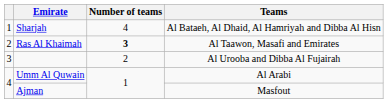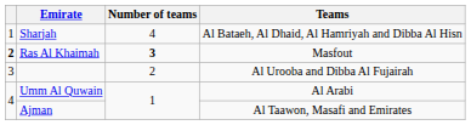Ras Al Khaimah | column 1: normal -> bold
Ras Al Khaimah | Teams: Al Taawon, Masafi and Emirates -> Masfout
Ajman | Teams: Masfout -> Al Taawon, Masafi and Emirates
